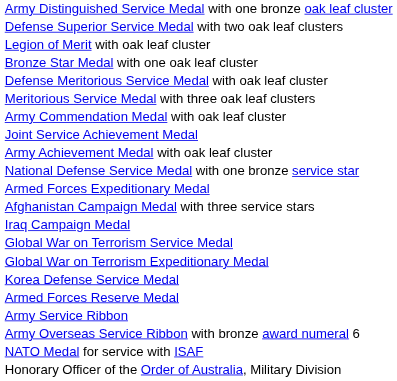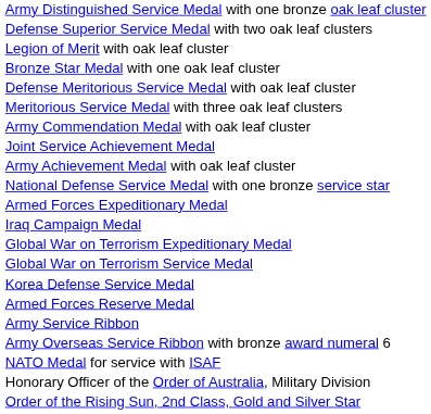- row: Afghanistan Campaign Medal with three service stars
rows swapped: Global War on Terrorism Expeditionary Medal <-> Global War on Terrorism Service Medal
+ row: Order of the Rising Sun, 2nd Class, Gold and Silver Star
